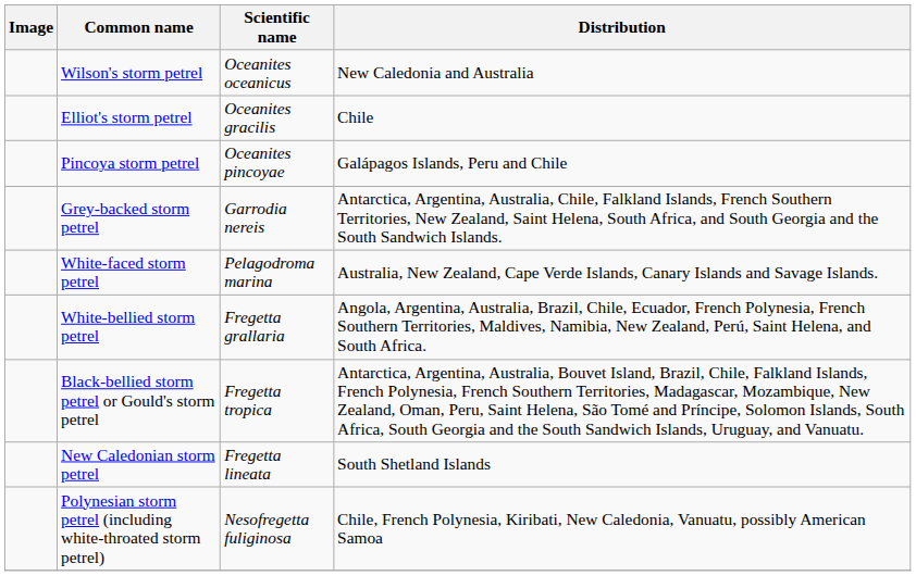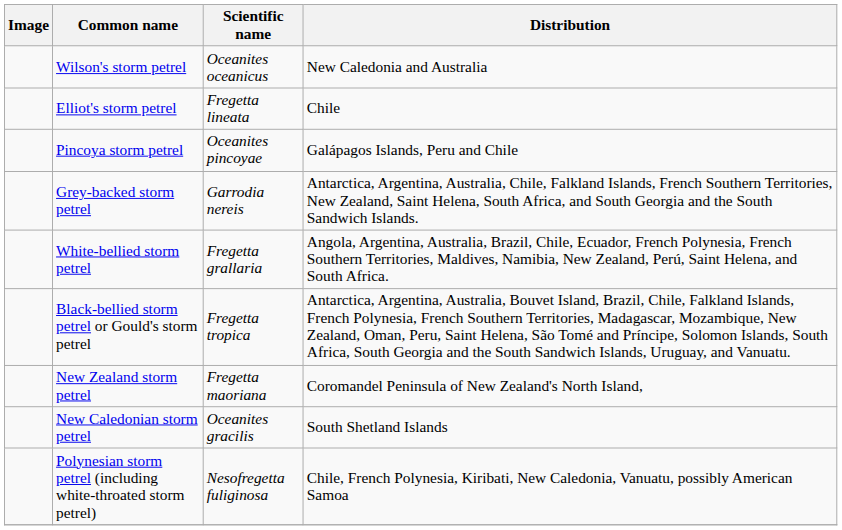Elliot's storm petrel | Scientific name: Oceanites gracilis -> Fregetta lineata
- row: White-faced storm petrel | Pelagodroma marina | Australia, New Zealand, Cape Verde Islands, Canary Islands and Savage Islands.
+ row: New Zealand storm petrel | Fregetta maoriana | Coromandel Peninsula of New Zealand's North Island,
New Caledonian storm petrel | Scientific name: Fregetta lineata -> Oceanites gracilis
